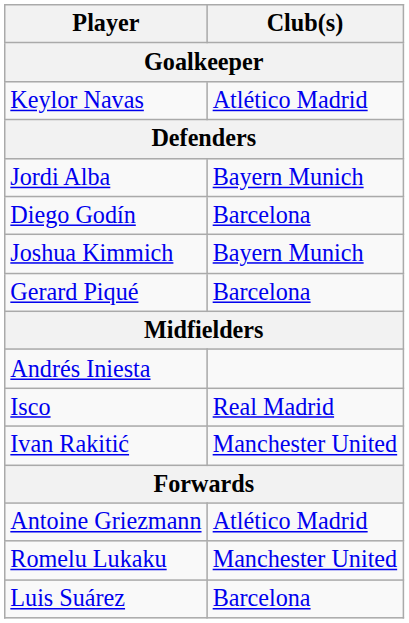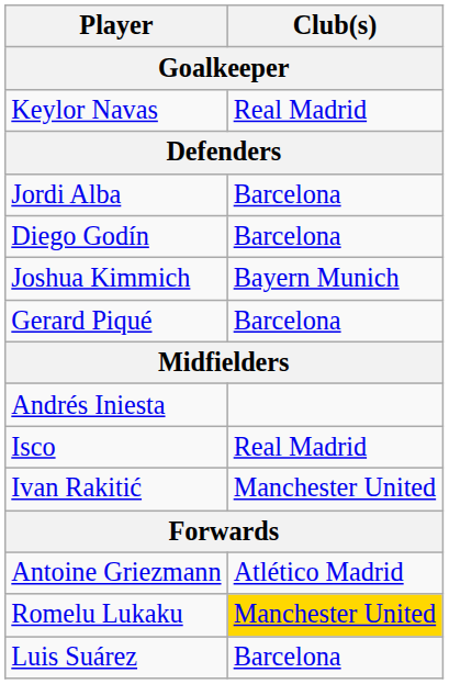Keylor Navas | Club(s): Atlético Madrid -> Real Madrid
Jordi Alba | Club(s): Bayern Munich -> Barcelona
Romelu Lukaku | Club(s): no background -> gold background
